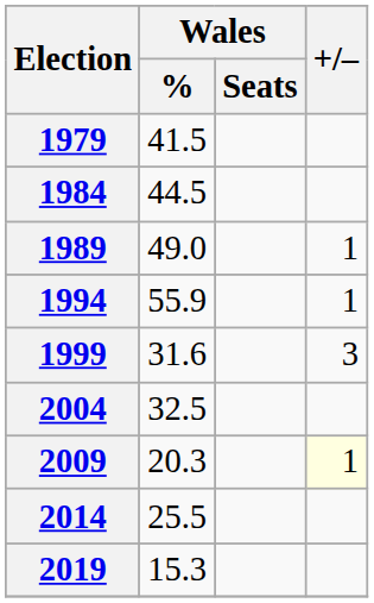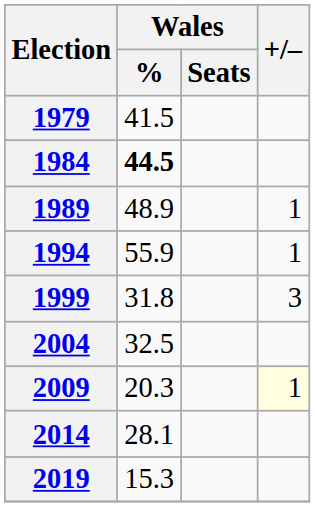1984 | Wales / %: normal -> bold
1989 | Wales / %: 49.0 -> 48.9
1999 | Wales / %: 31.6 -> 31.8
2014 | Wales / %: 25.5 -> 28.1
